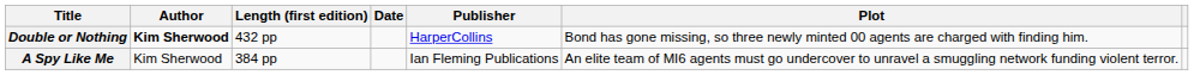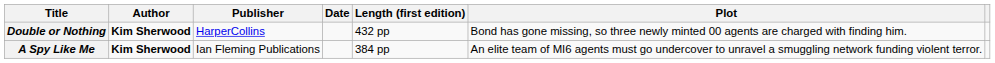columns swapped: Publisher <-> Length (first edition)
A Spy Like Me | Author: normal -> bold
